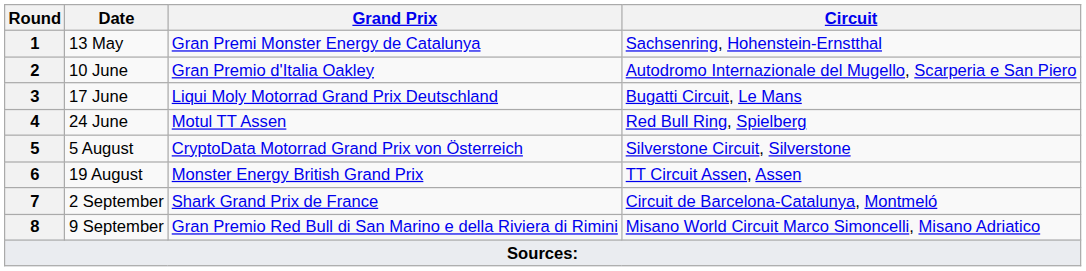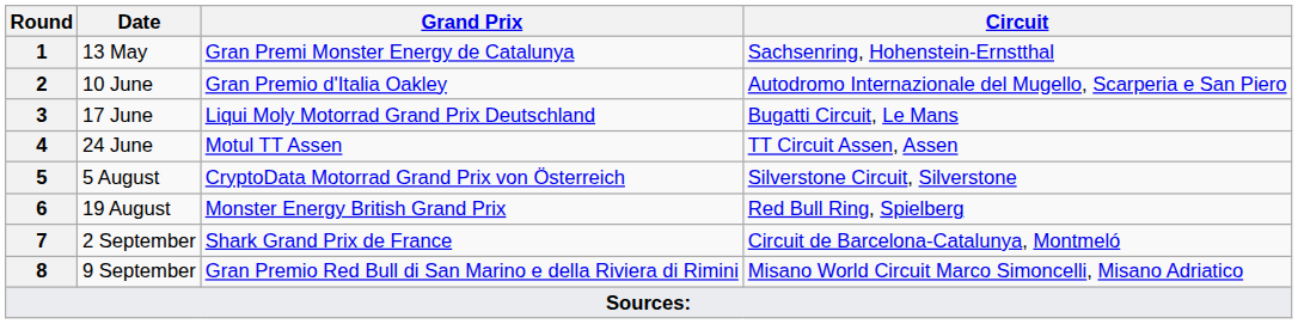24 June | Circuit: Red Bull Ring, Spielberg -> TT Circuit Assen, Assen
19 August | Circuit: TT Circuit Assen, Assen -> Red Bull Ring, Spielberg
